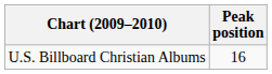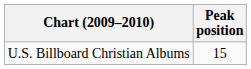U.S. Billboard Christian Albums | Peak position: 16 -> 15
